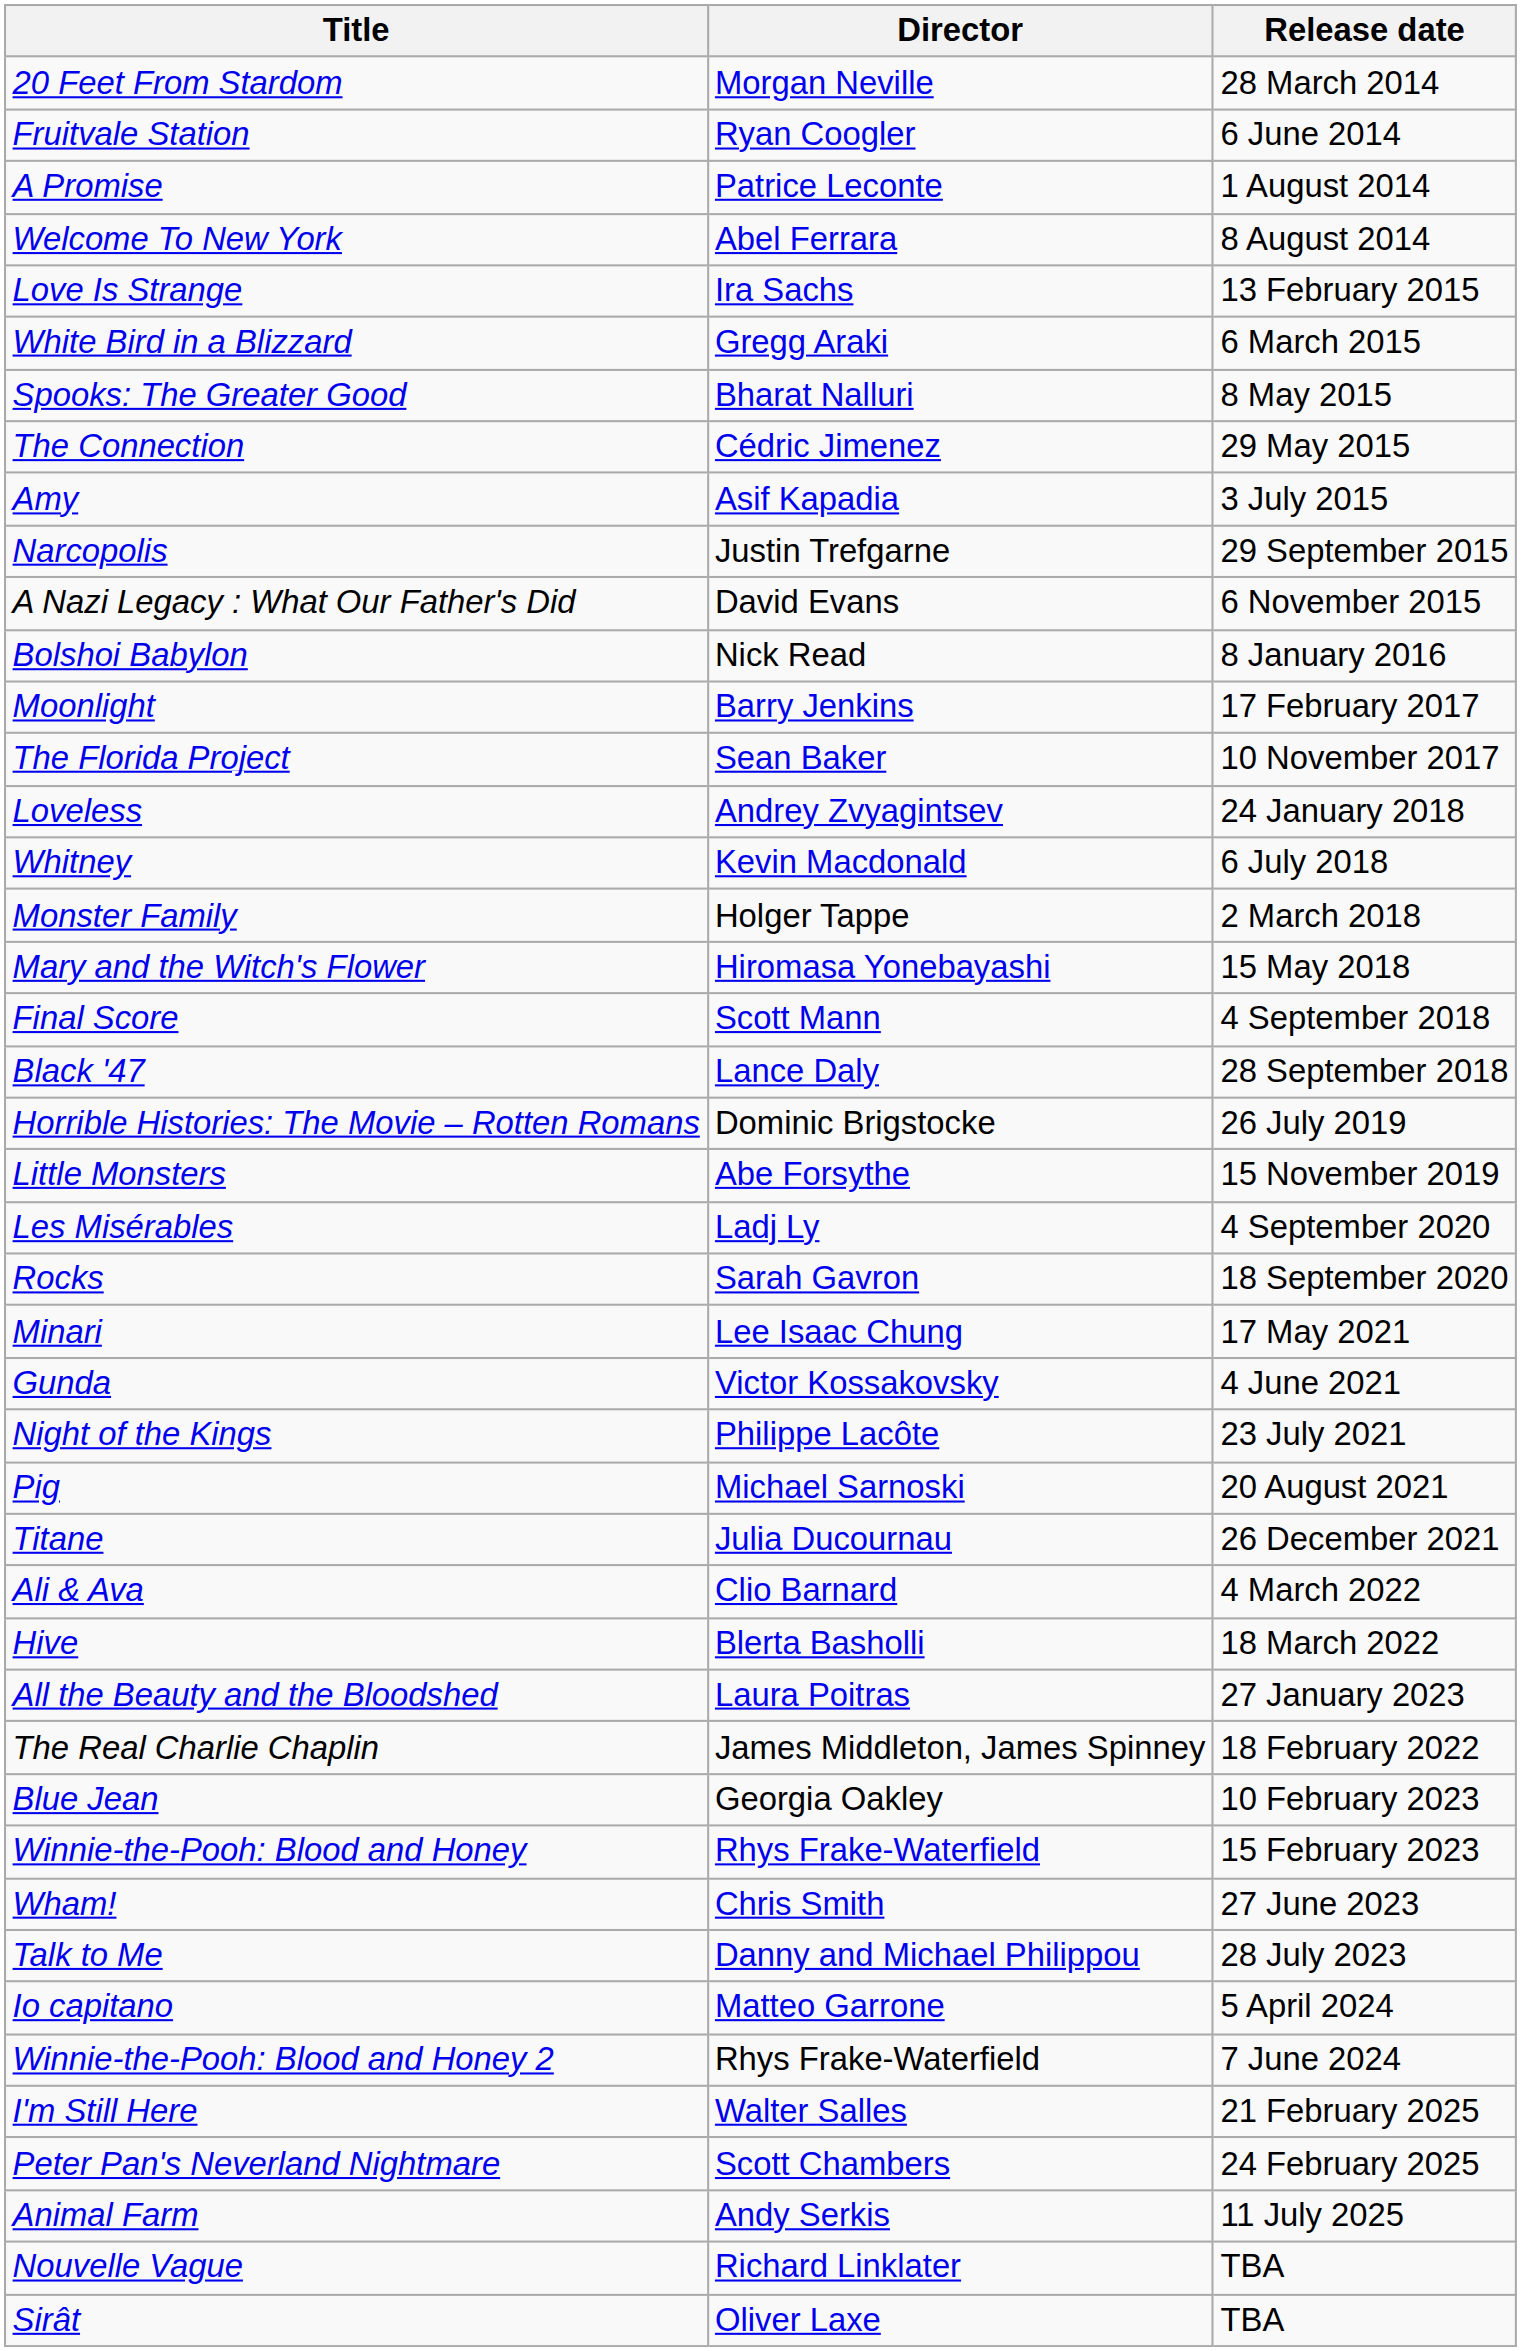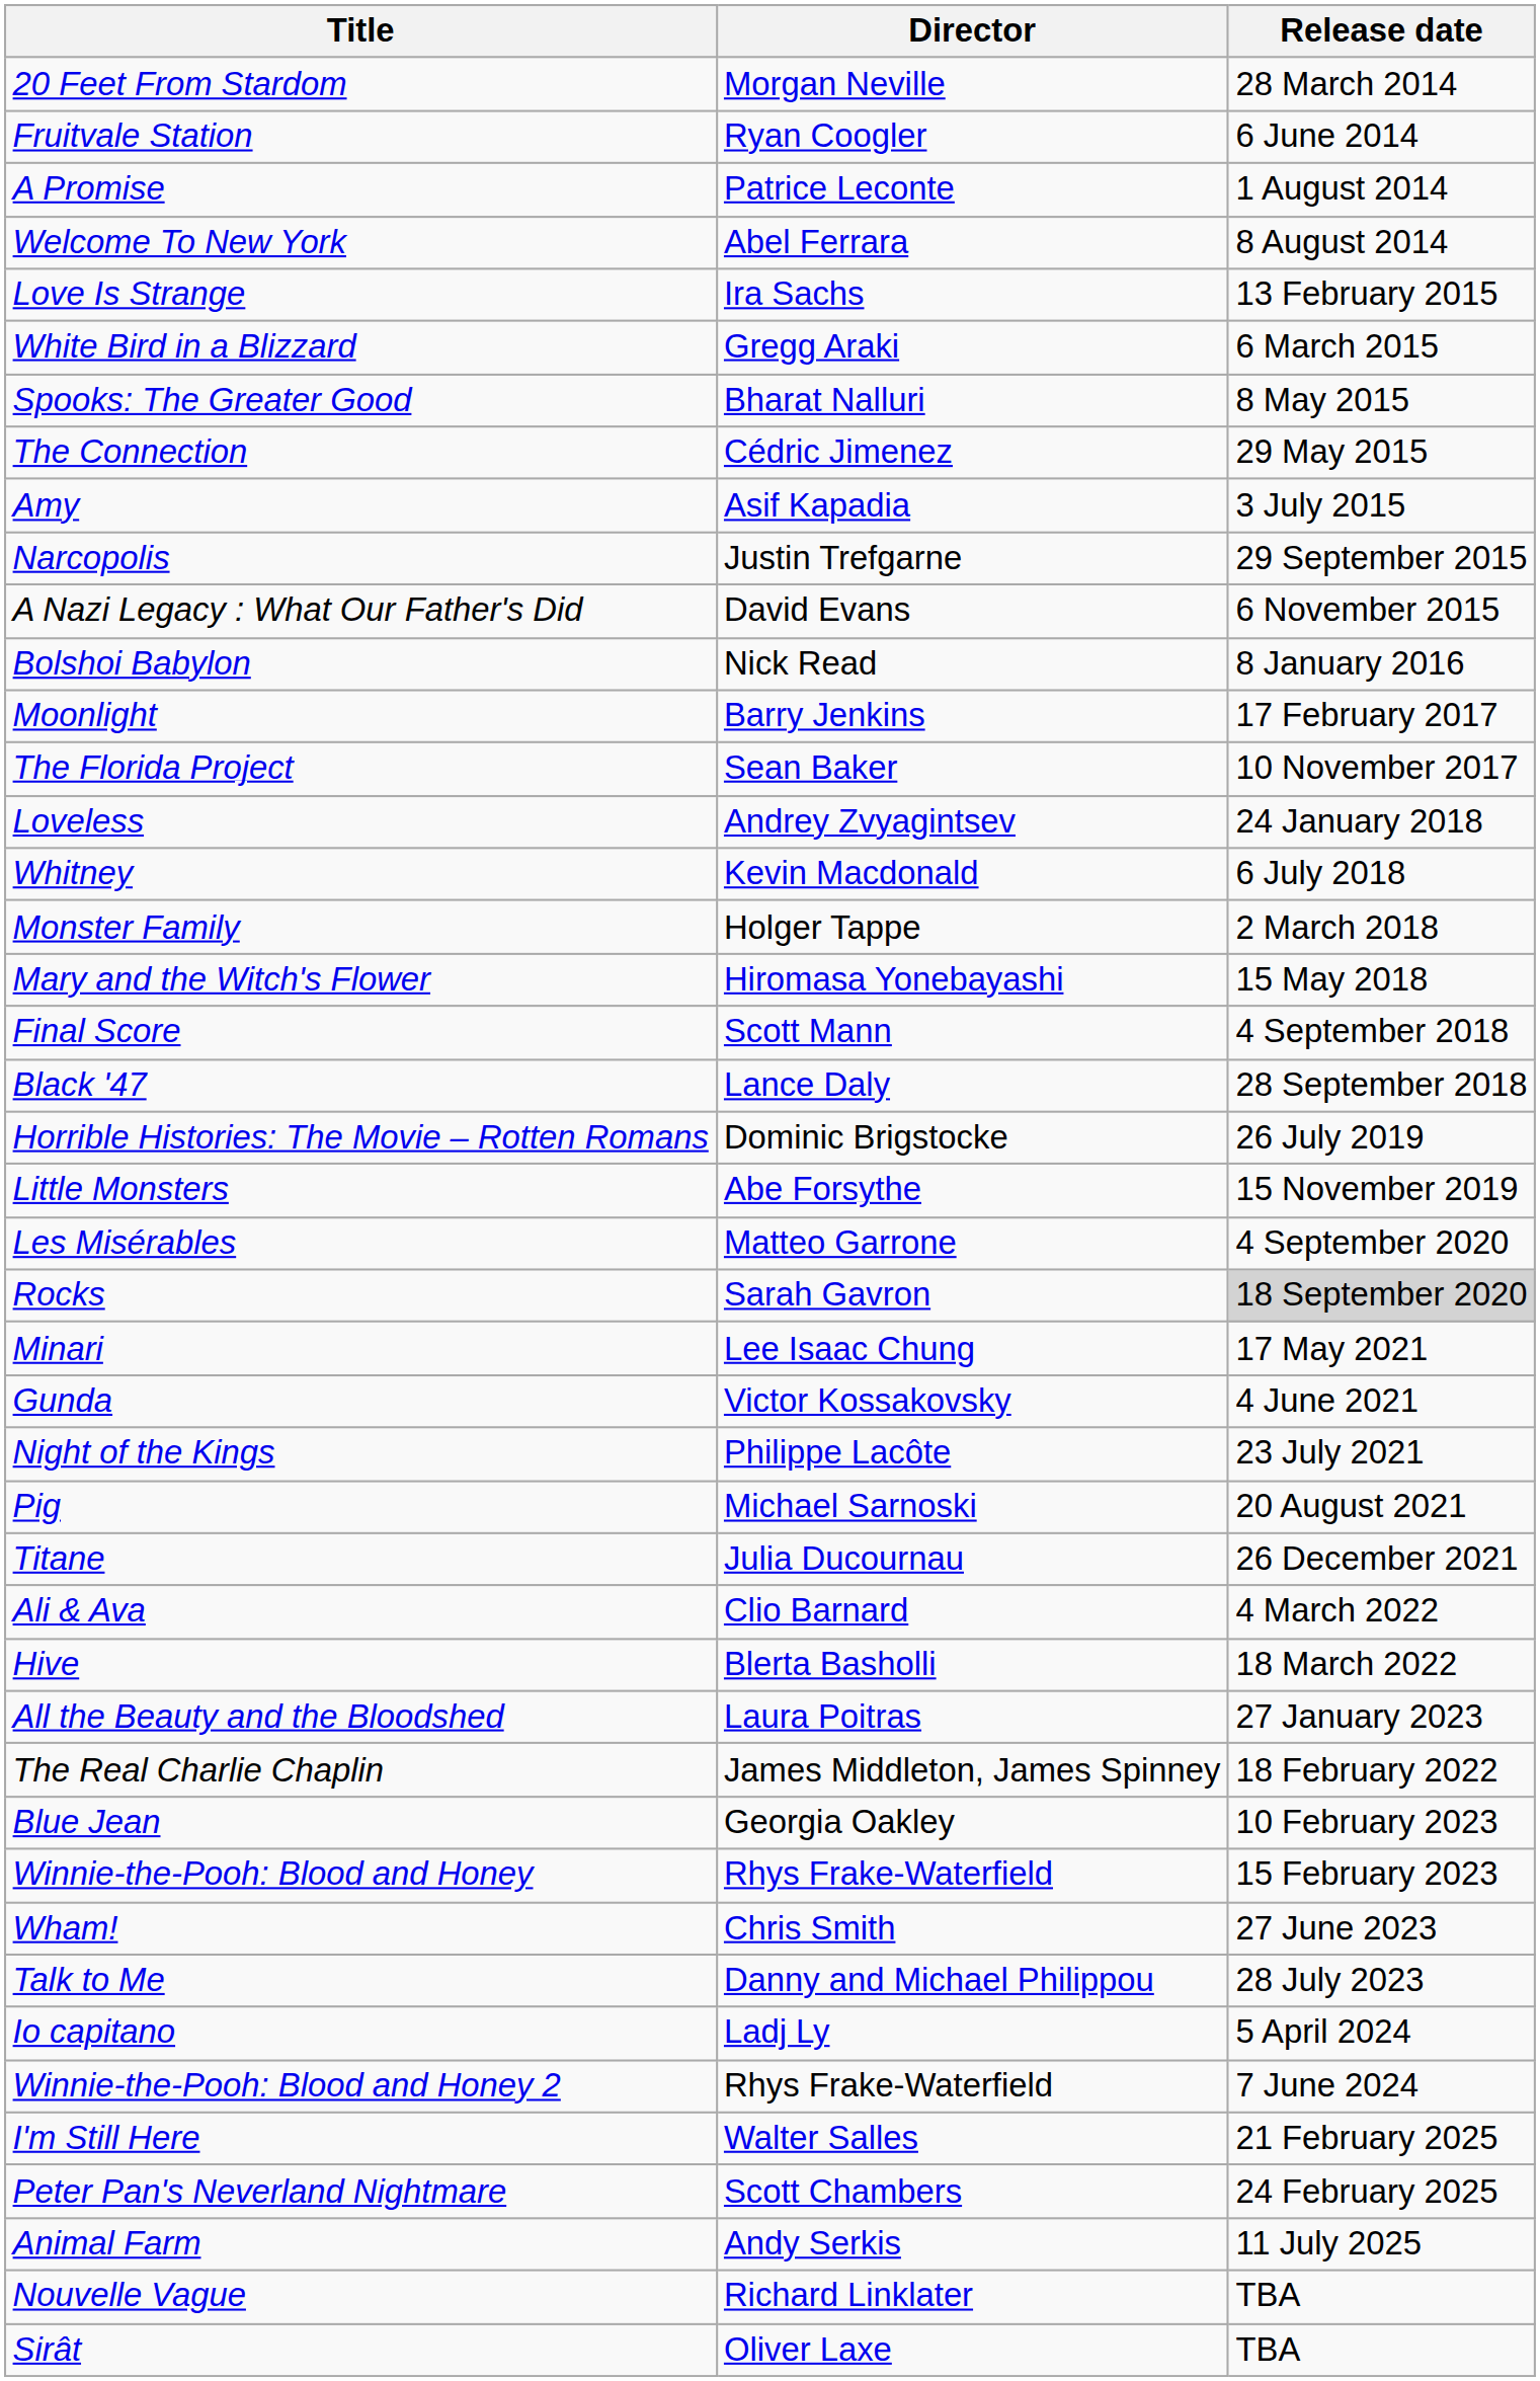Les Misérables | Director: Ladj Ly -> Matteo Garrone
Rocks | Release date: no background -> lightgrey background
Io capitano | Director: Matteo Garrone -> Ladj Ly
